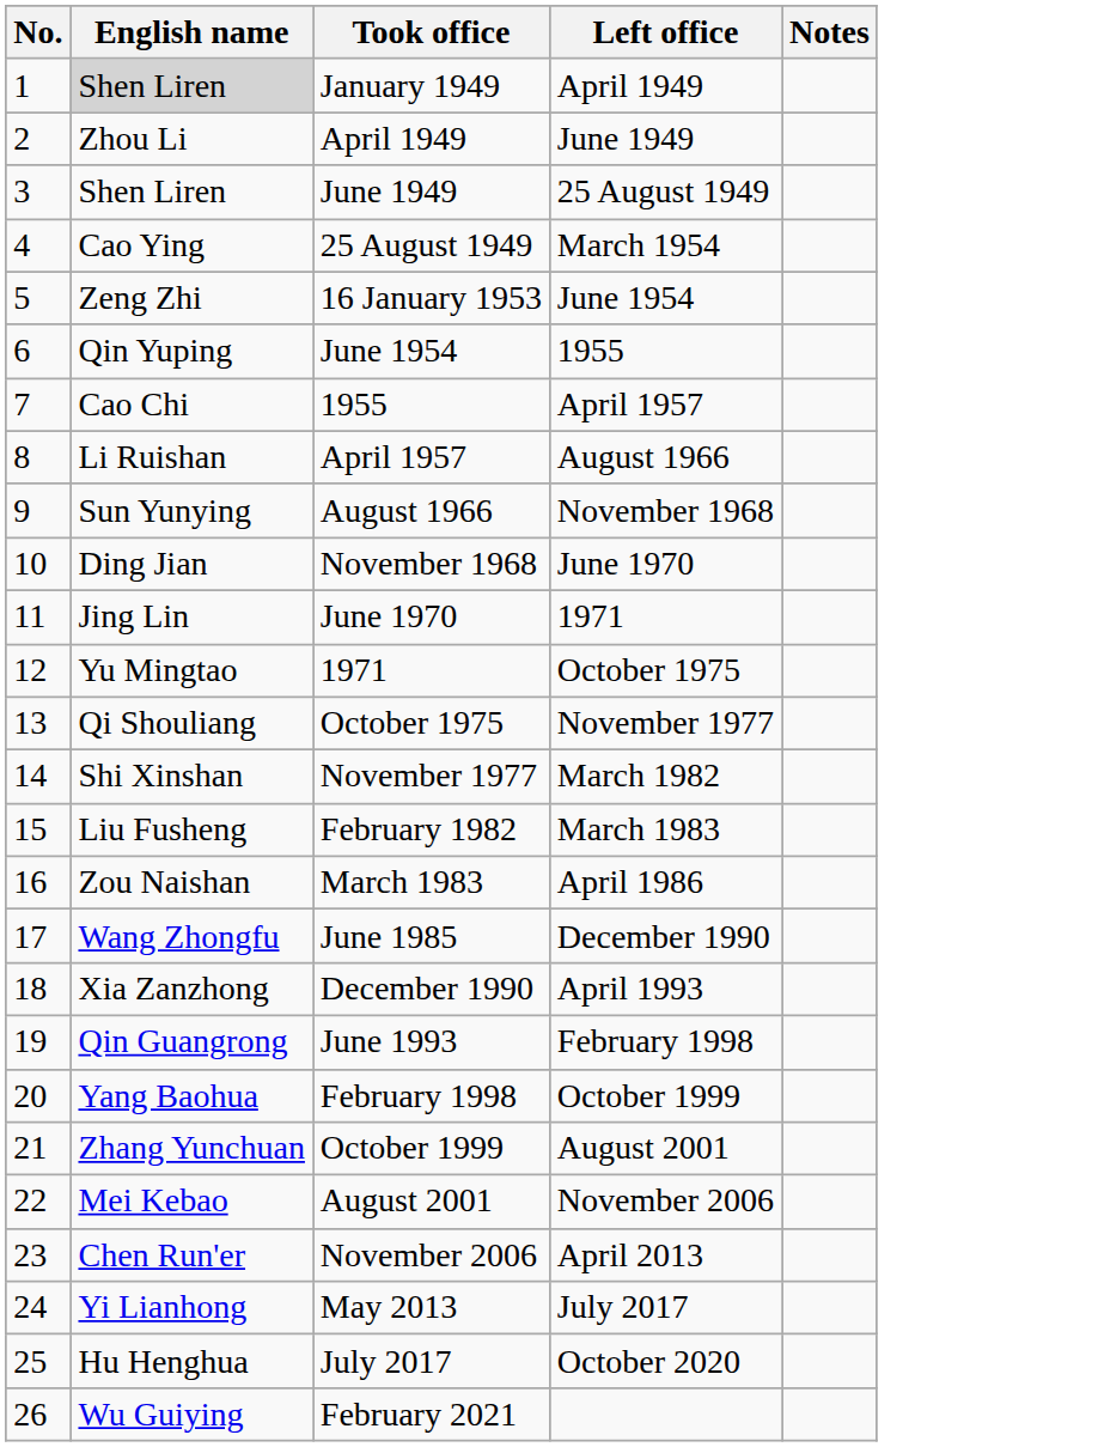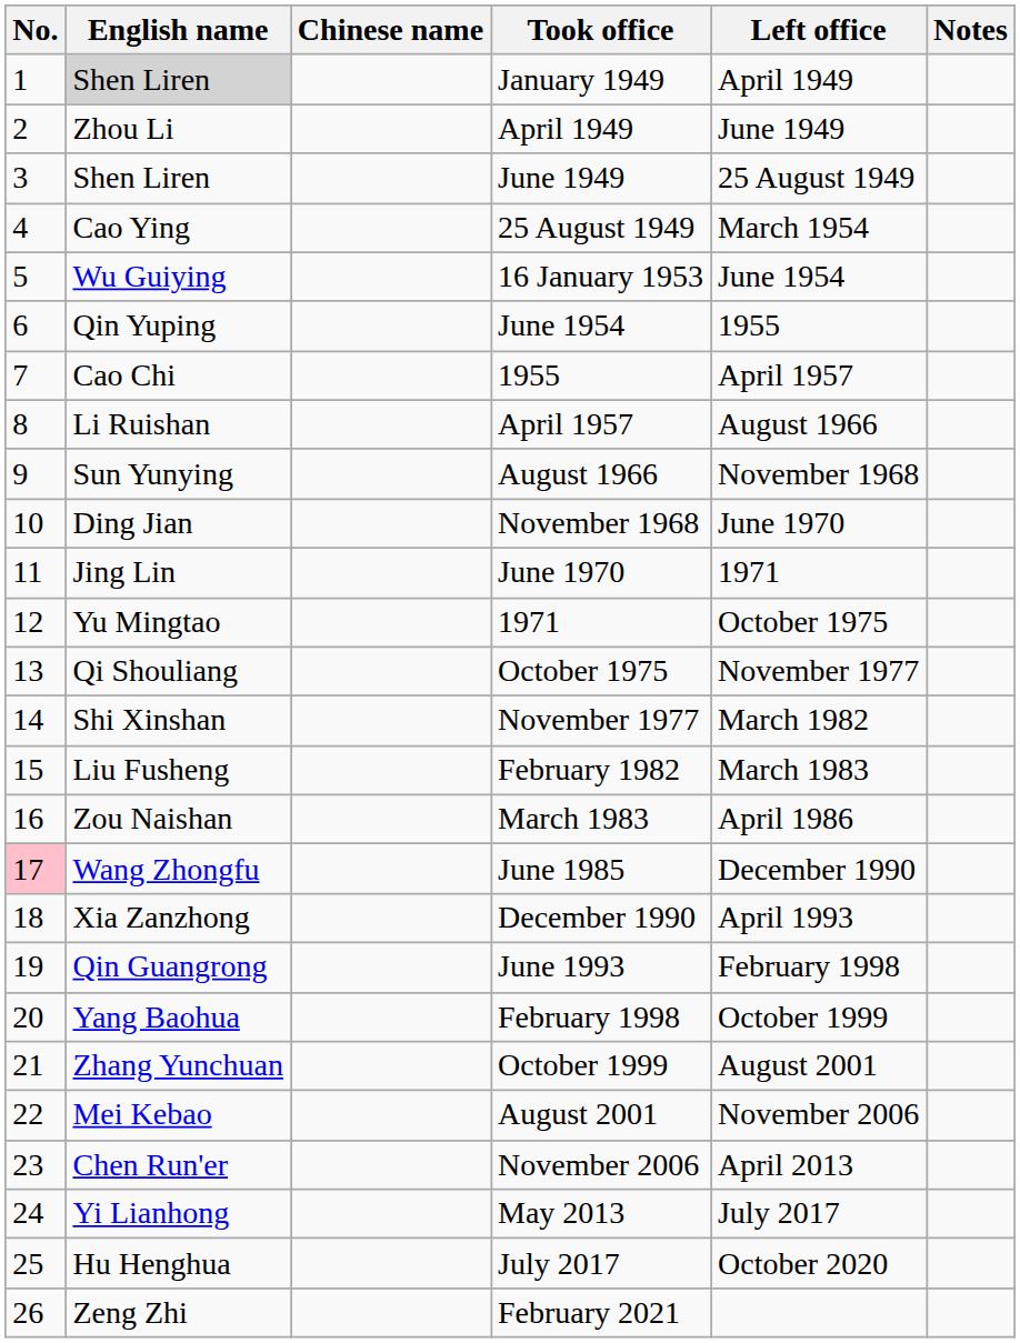+ column: Chinese name
16 January 1953 | English name: Zeng Zhi -> Wu Guiying
June 1985 | No.: no background -> pink background
February 2021 | English name: Wu Guiying -> Zeng Zhi
